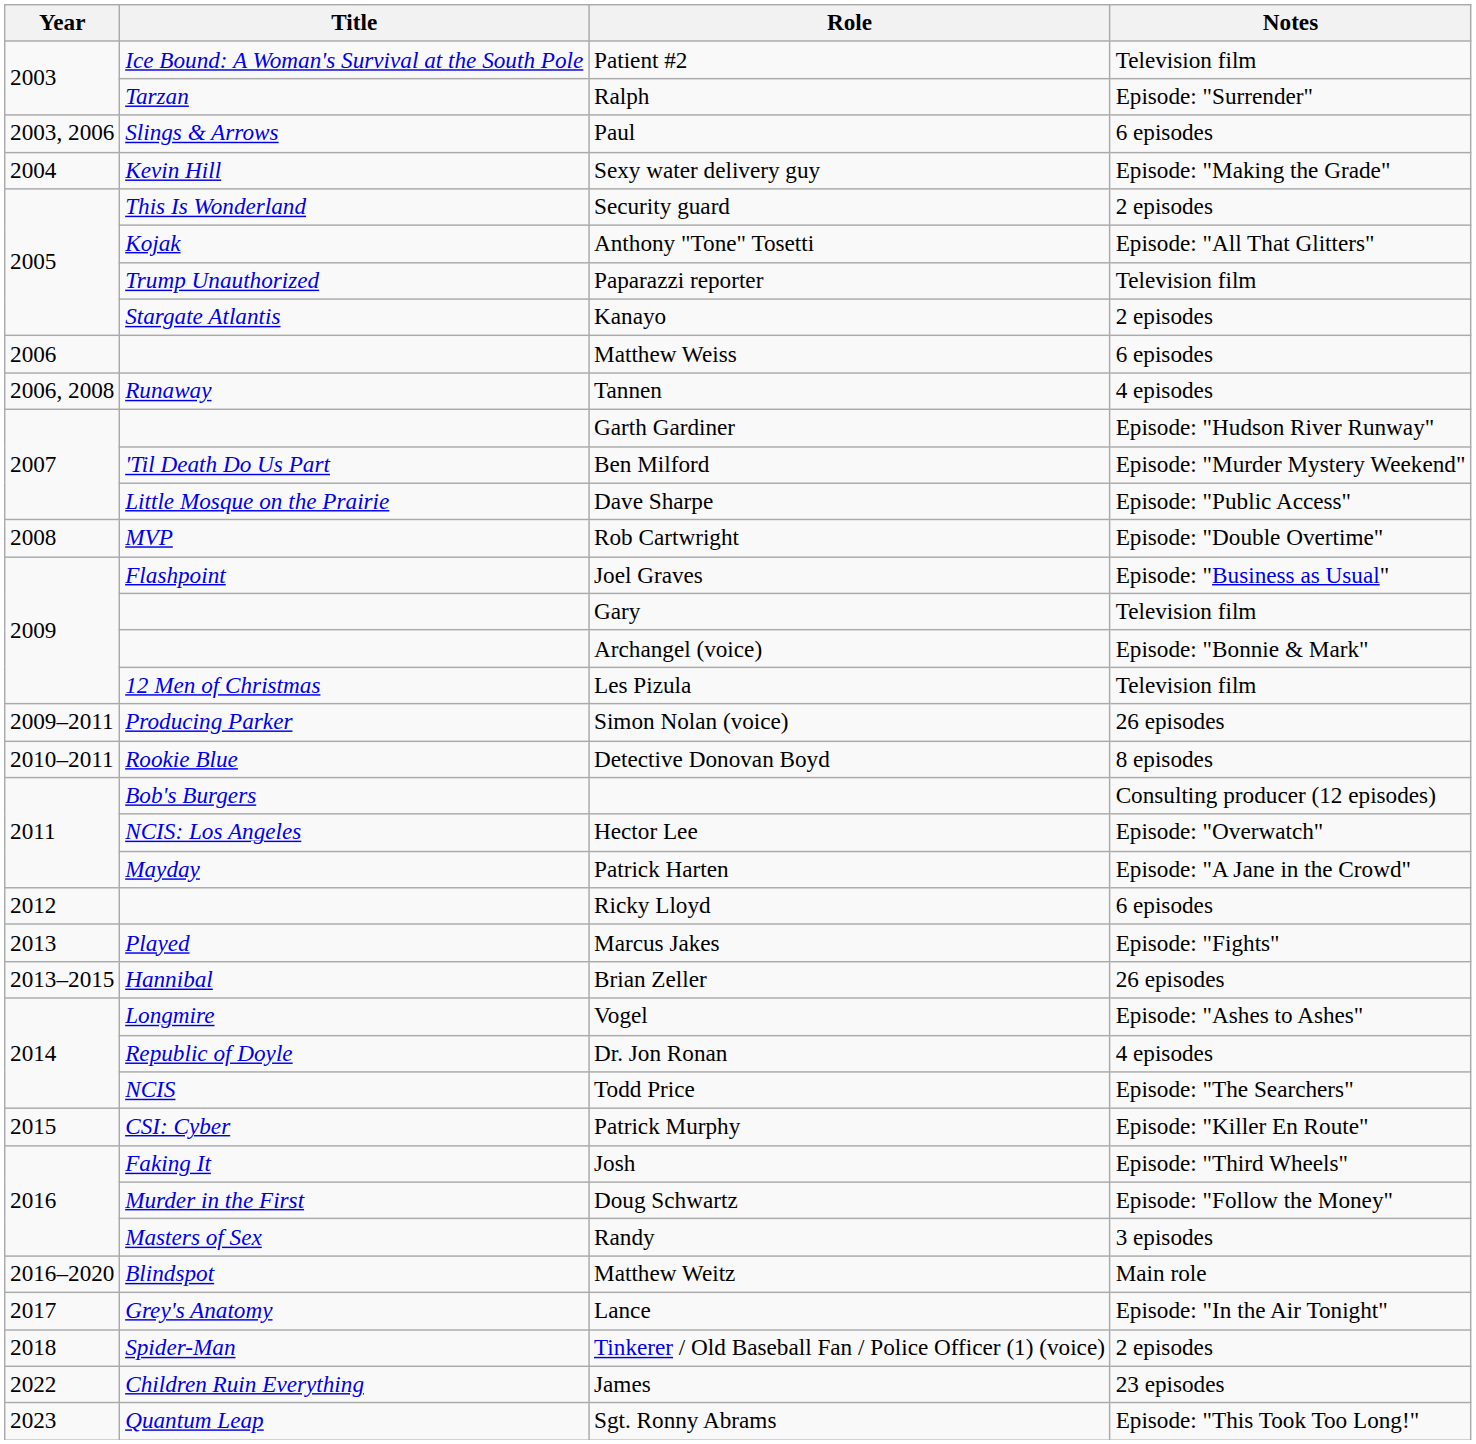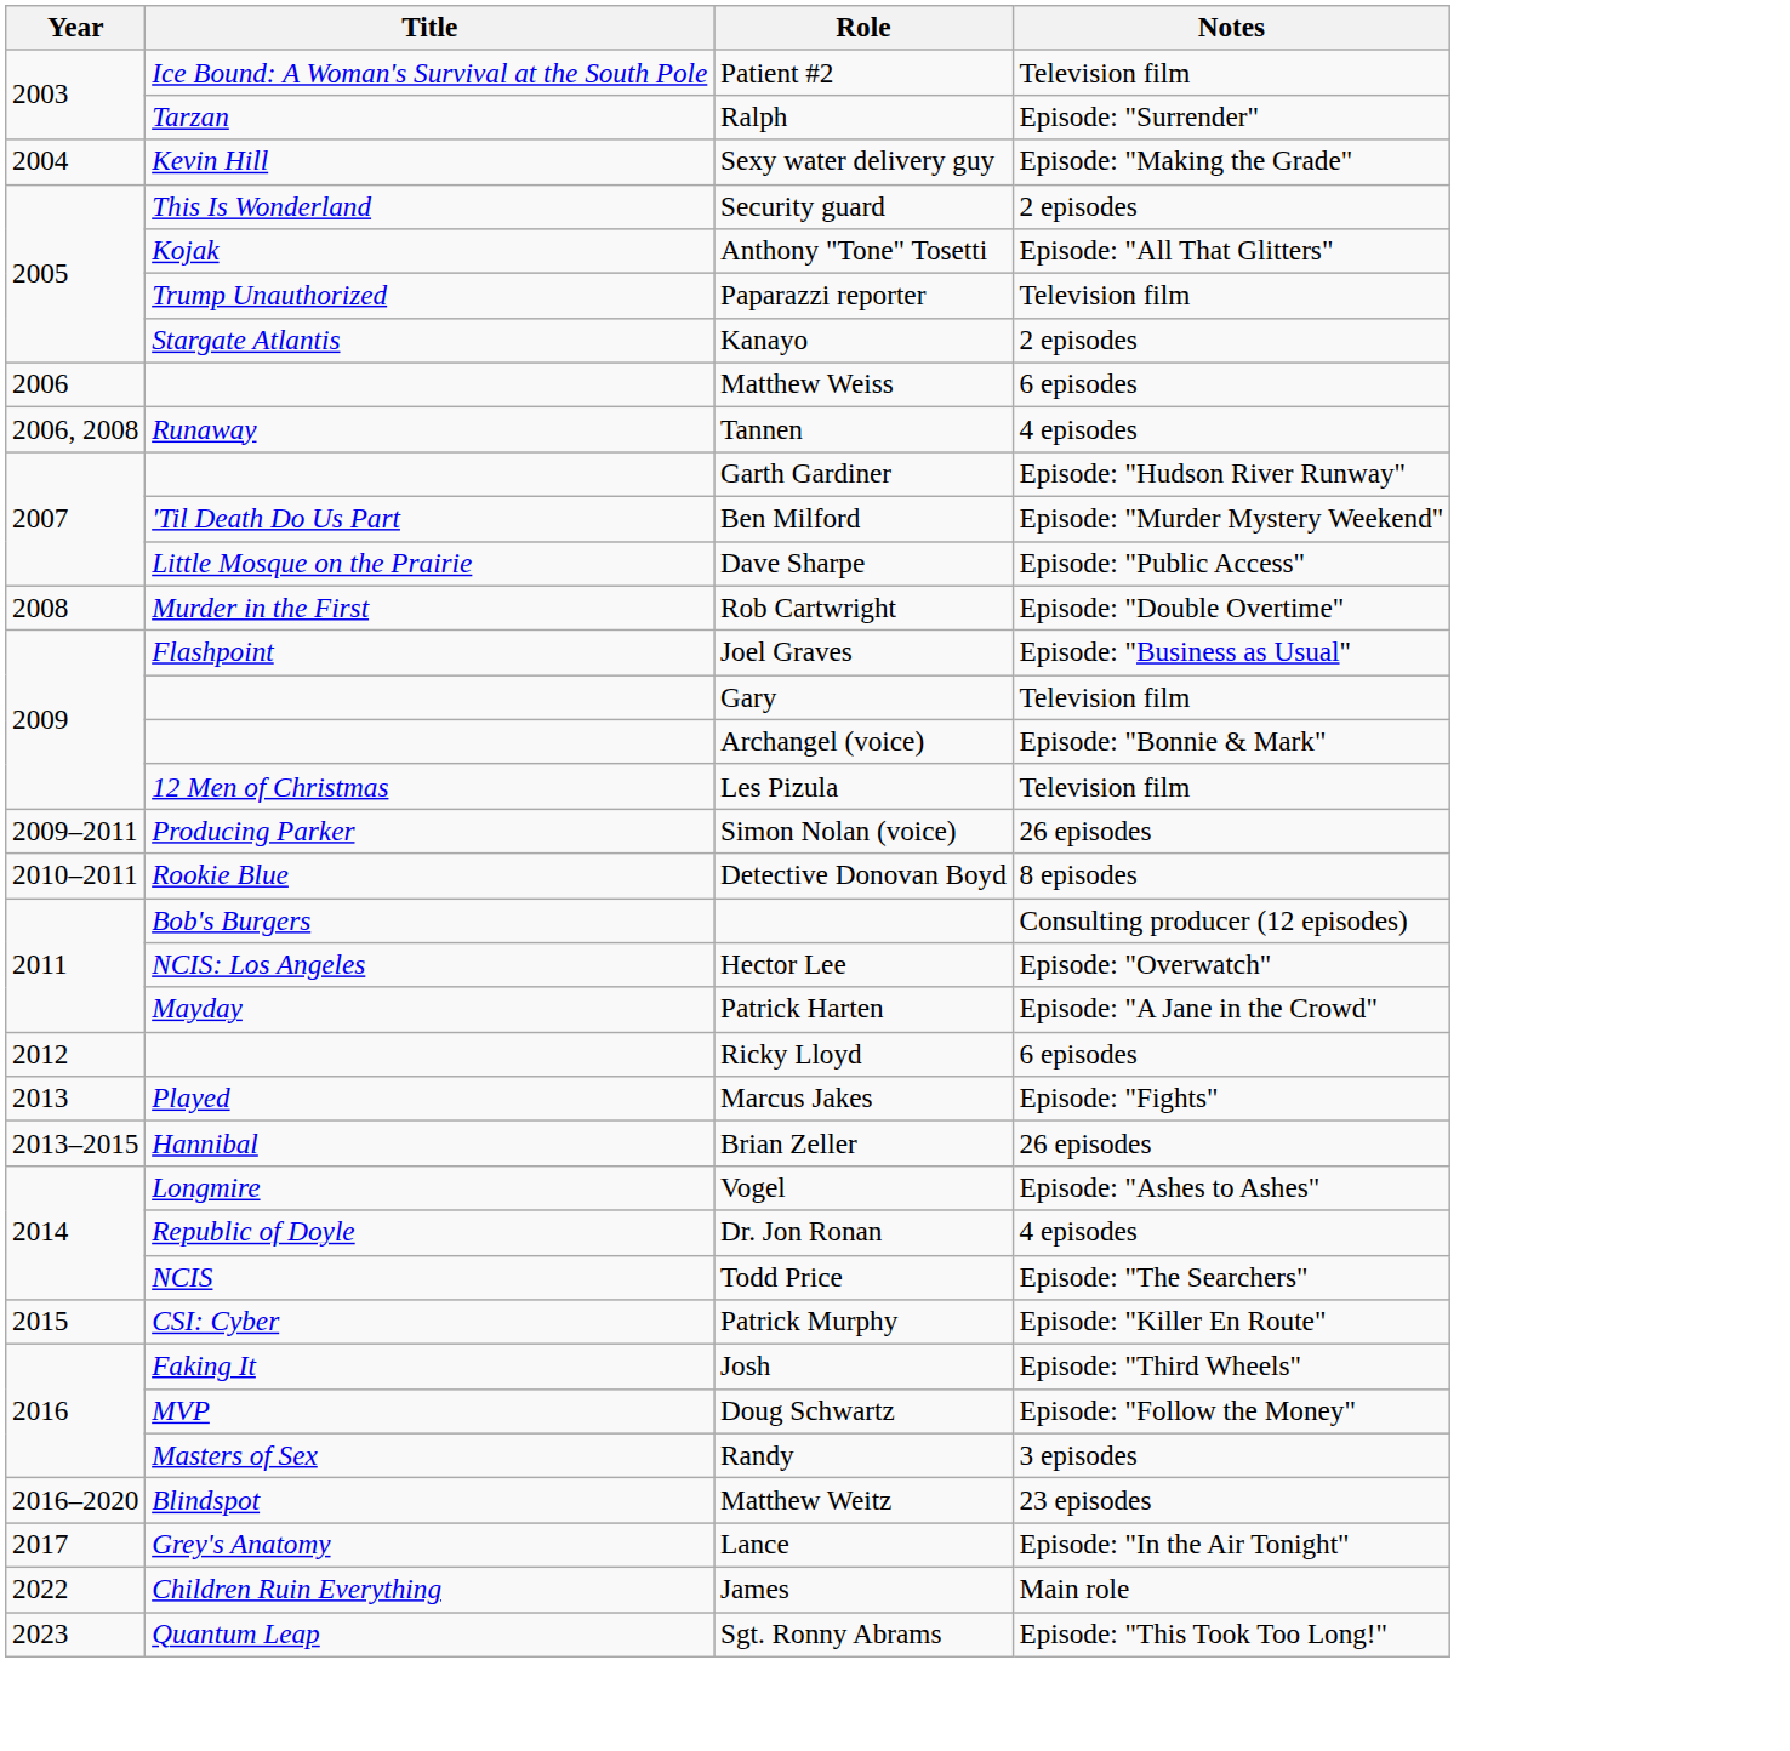- row: 2003, 2006 | Slings & Arrows | Paul | 6 episodes
Rob Cartwright | Title: MVP -> Murder in the First
Doug Schwartz | Title: Murder in the First -> MVP
Matthew Weitz | Notes: Main role -> 23 episodes
- row: 2018 | Spider-Man | Tinkerer / Old Baseball Fan / Police Officer (1) (voice) | 2 episodes
James | Notes: 23 episodes -> Main role
